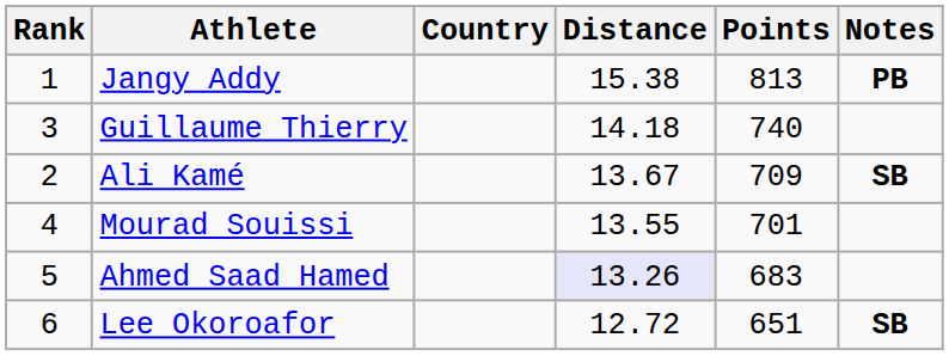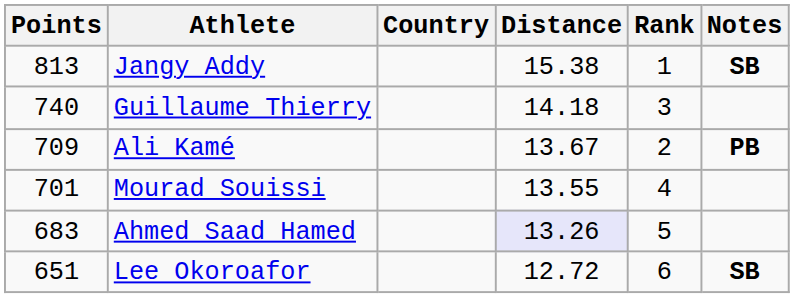columns swapped: Rank <-> Points
Jangy Addy | Notes: PB -> SB
Ali Kamé | Notes: SB -> PB
